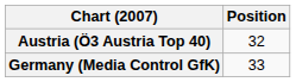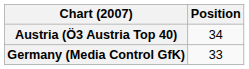Austria (Ö3 Austria Top 40) | Position: 32 -> 34
